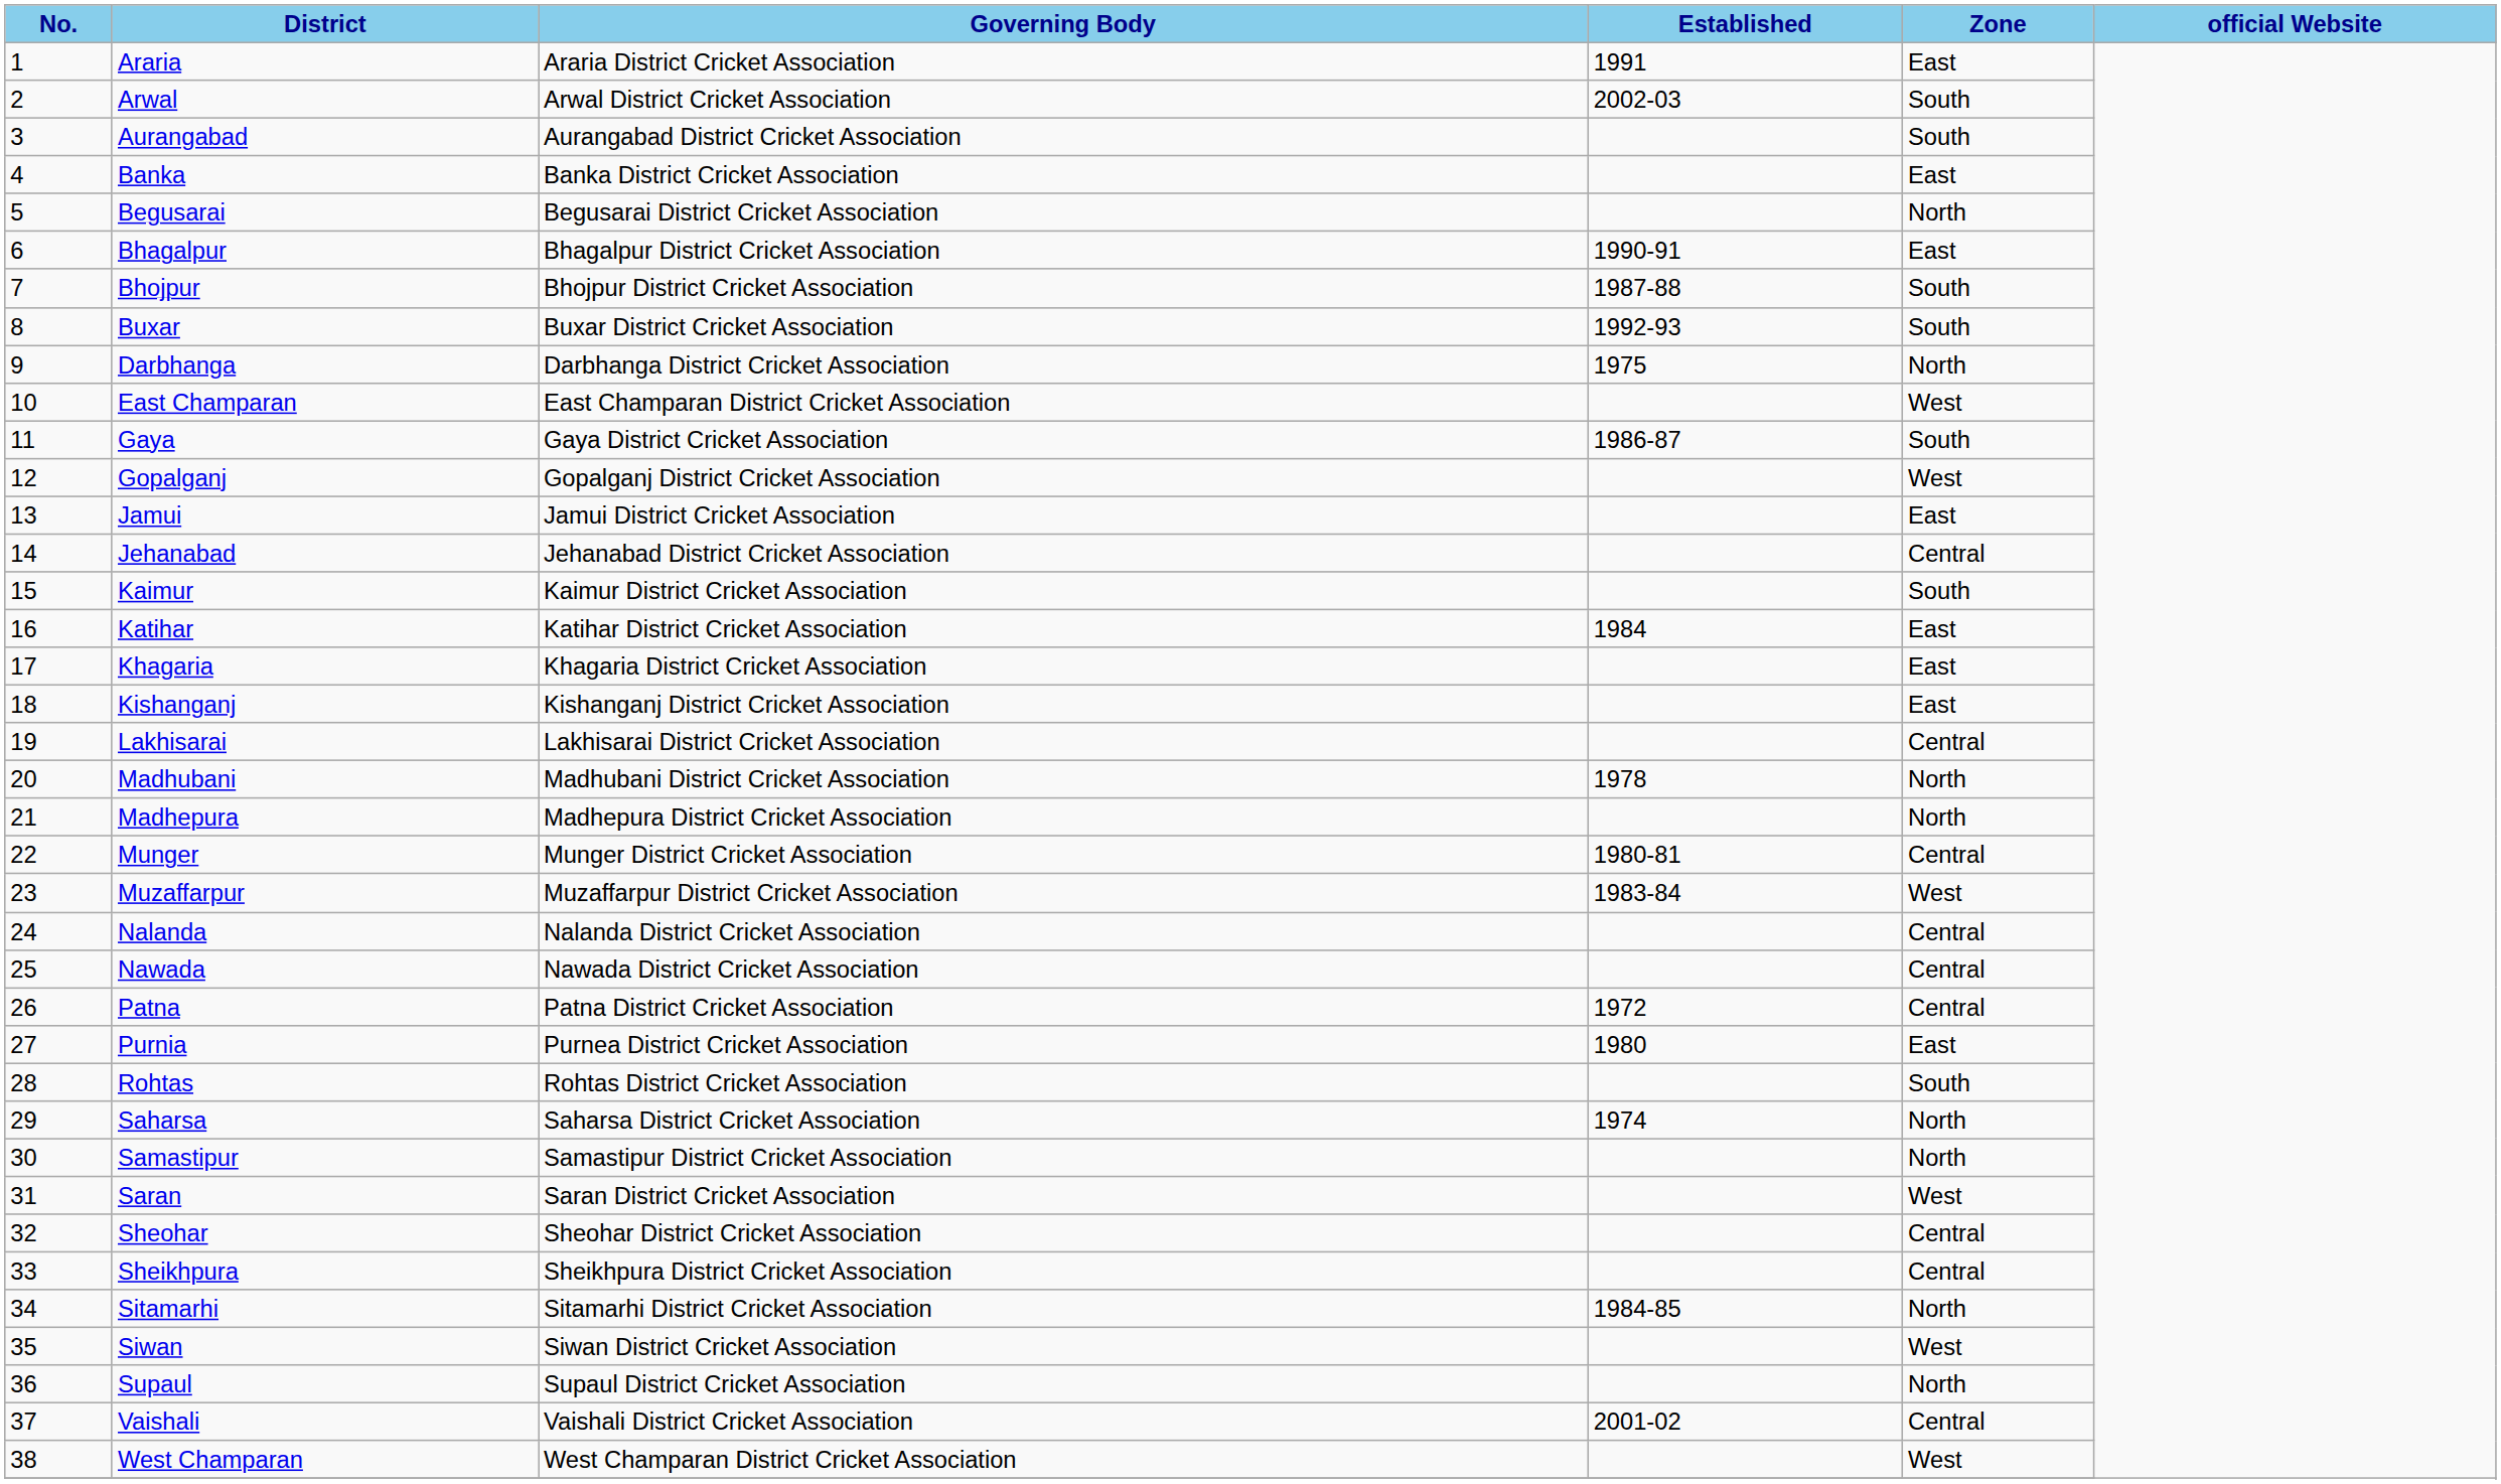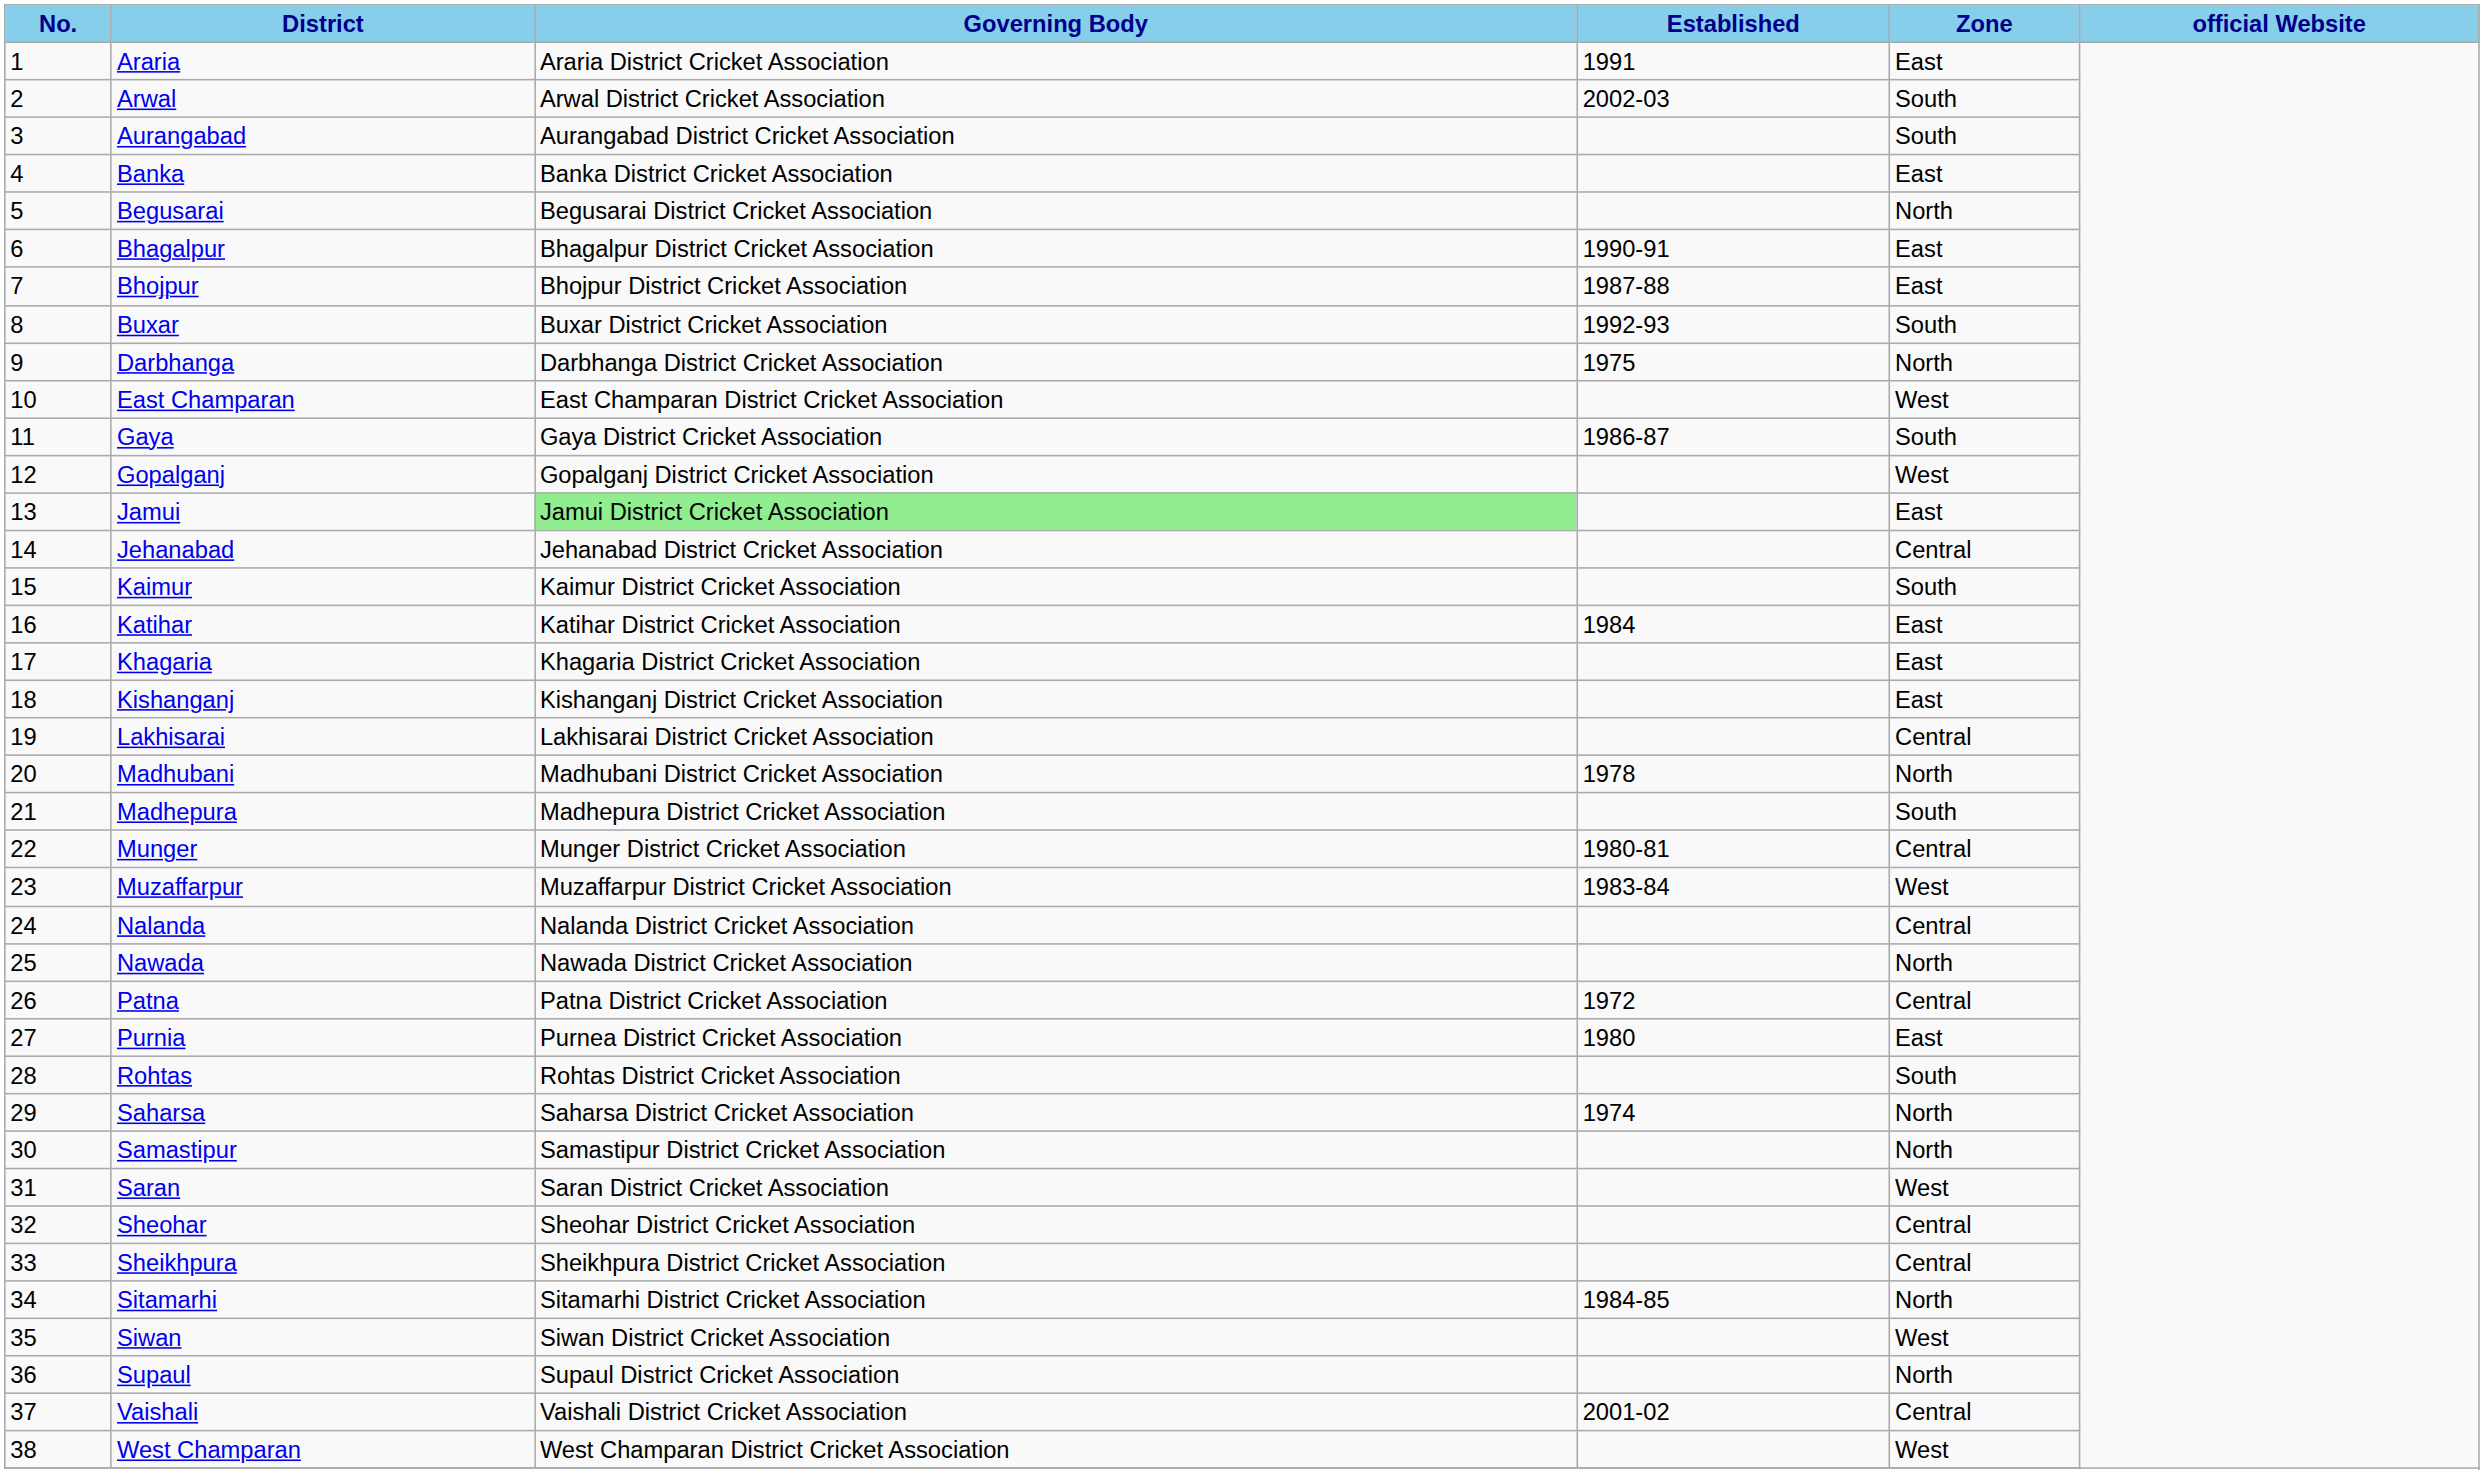Bhojpur | Zone: South -> East
Jamui | Governing Body: no background -> lightgreen background
Madhepura | Zone: North -> South
Nawada | Zone: Central -> North
